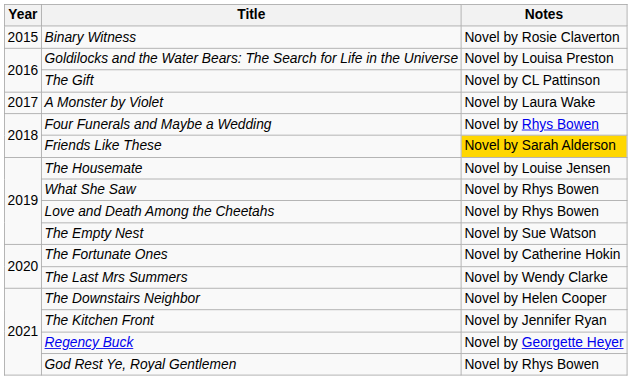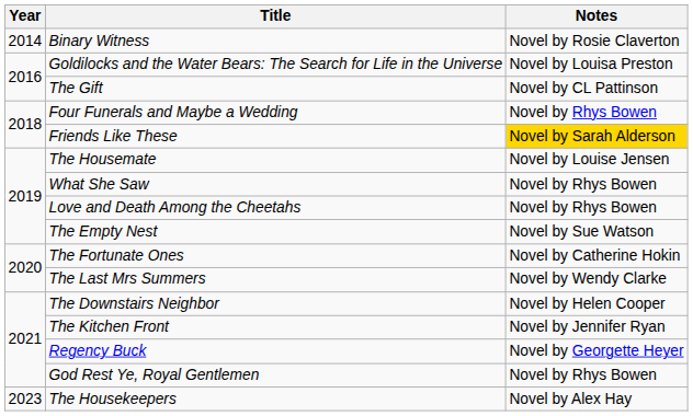Binary Witness | Year: 2015 -> 2014
- row: 2017 | A Monster by Violet | Novel by Laura Wake
+ row: 2023 | The Housekeepers | Novel by Alex Hay
